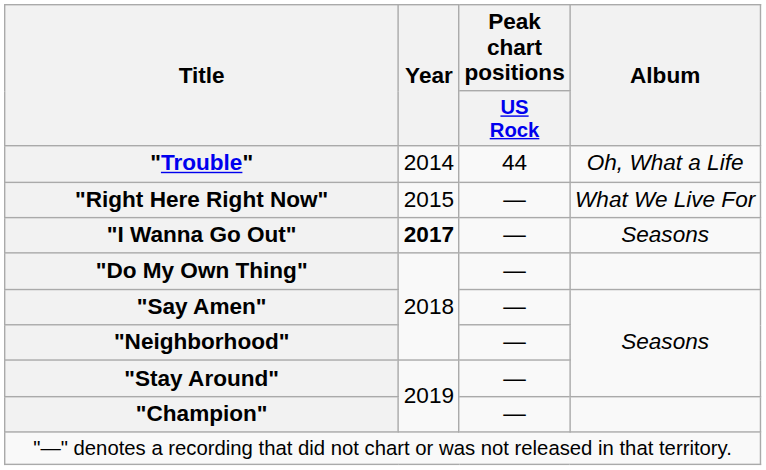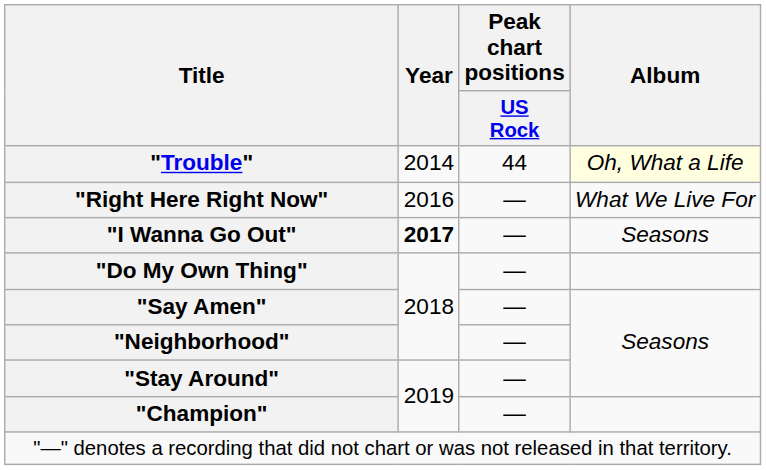"Trouble" | Album: no background -> lightyellow background
"Right Here Right Now" | Year: 2015 -> 2016
